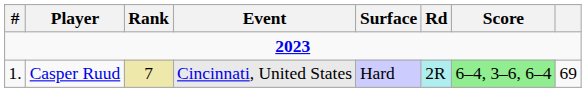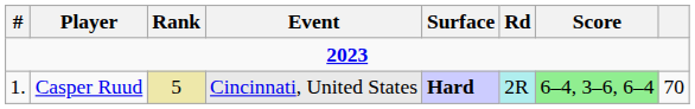Casper Ruud | Rank: 7 -> 5
Casper Ruud | Surface: normal -> bold
Casper Ruud | column 8: 69 -> 70
